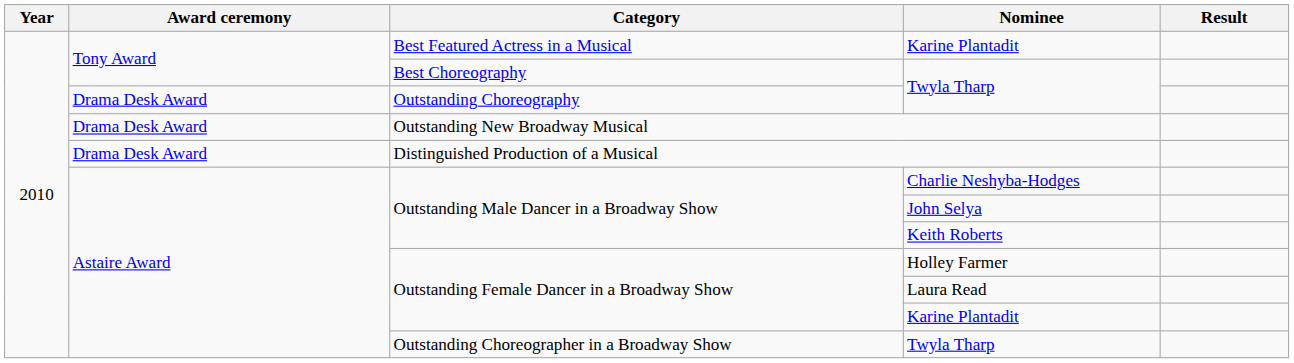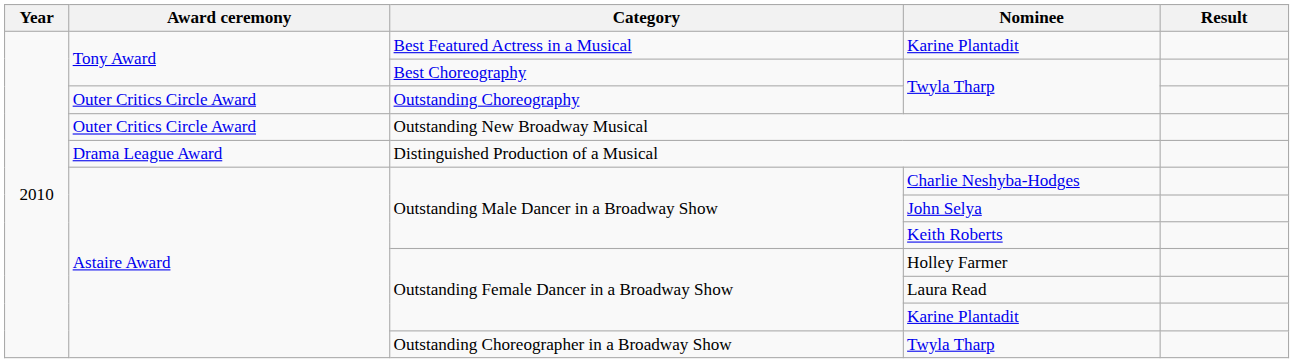Outstanding Choreography / Twyla Tharp | Award ceremony: Drama Desk Award -> Outer Critics Circle Award
Outstanding New Broadway Musical | Award ceremony: Drama Desk Award -> Outer Critics Circle Award
Distinguished Production of a Musical | Award ceremony: Drama Desk Award -> Drama League Award
